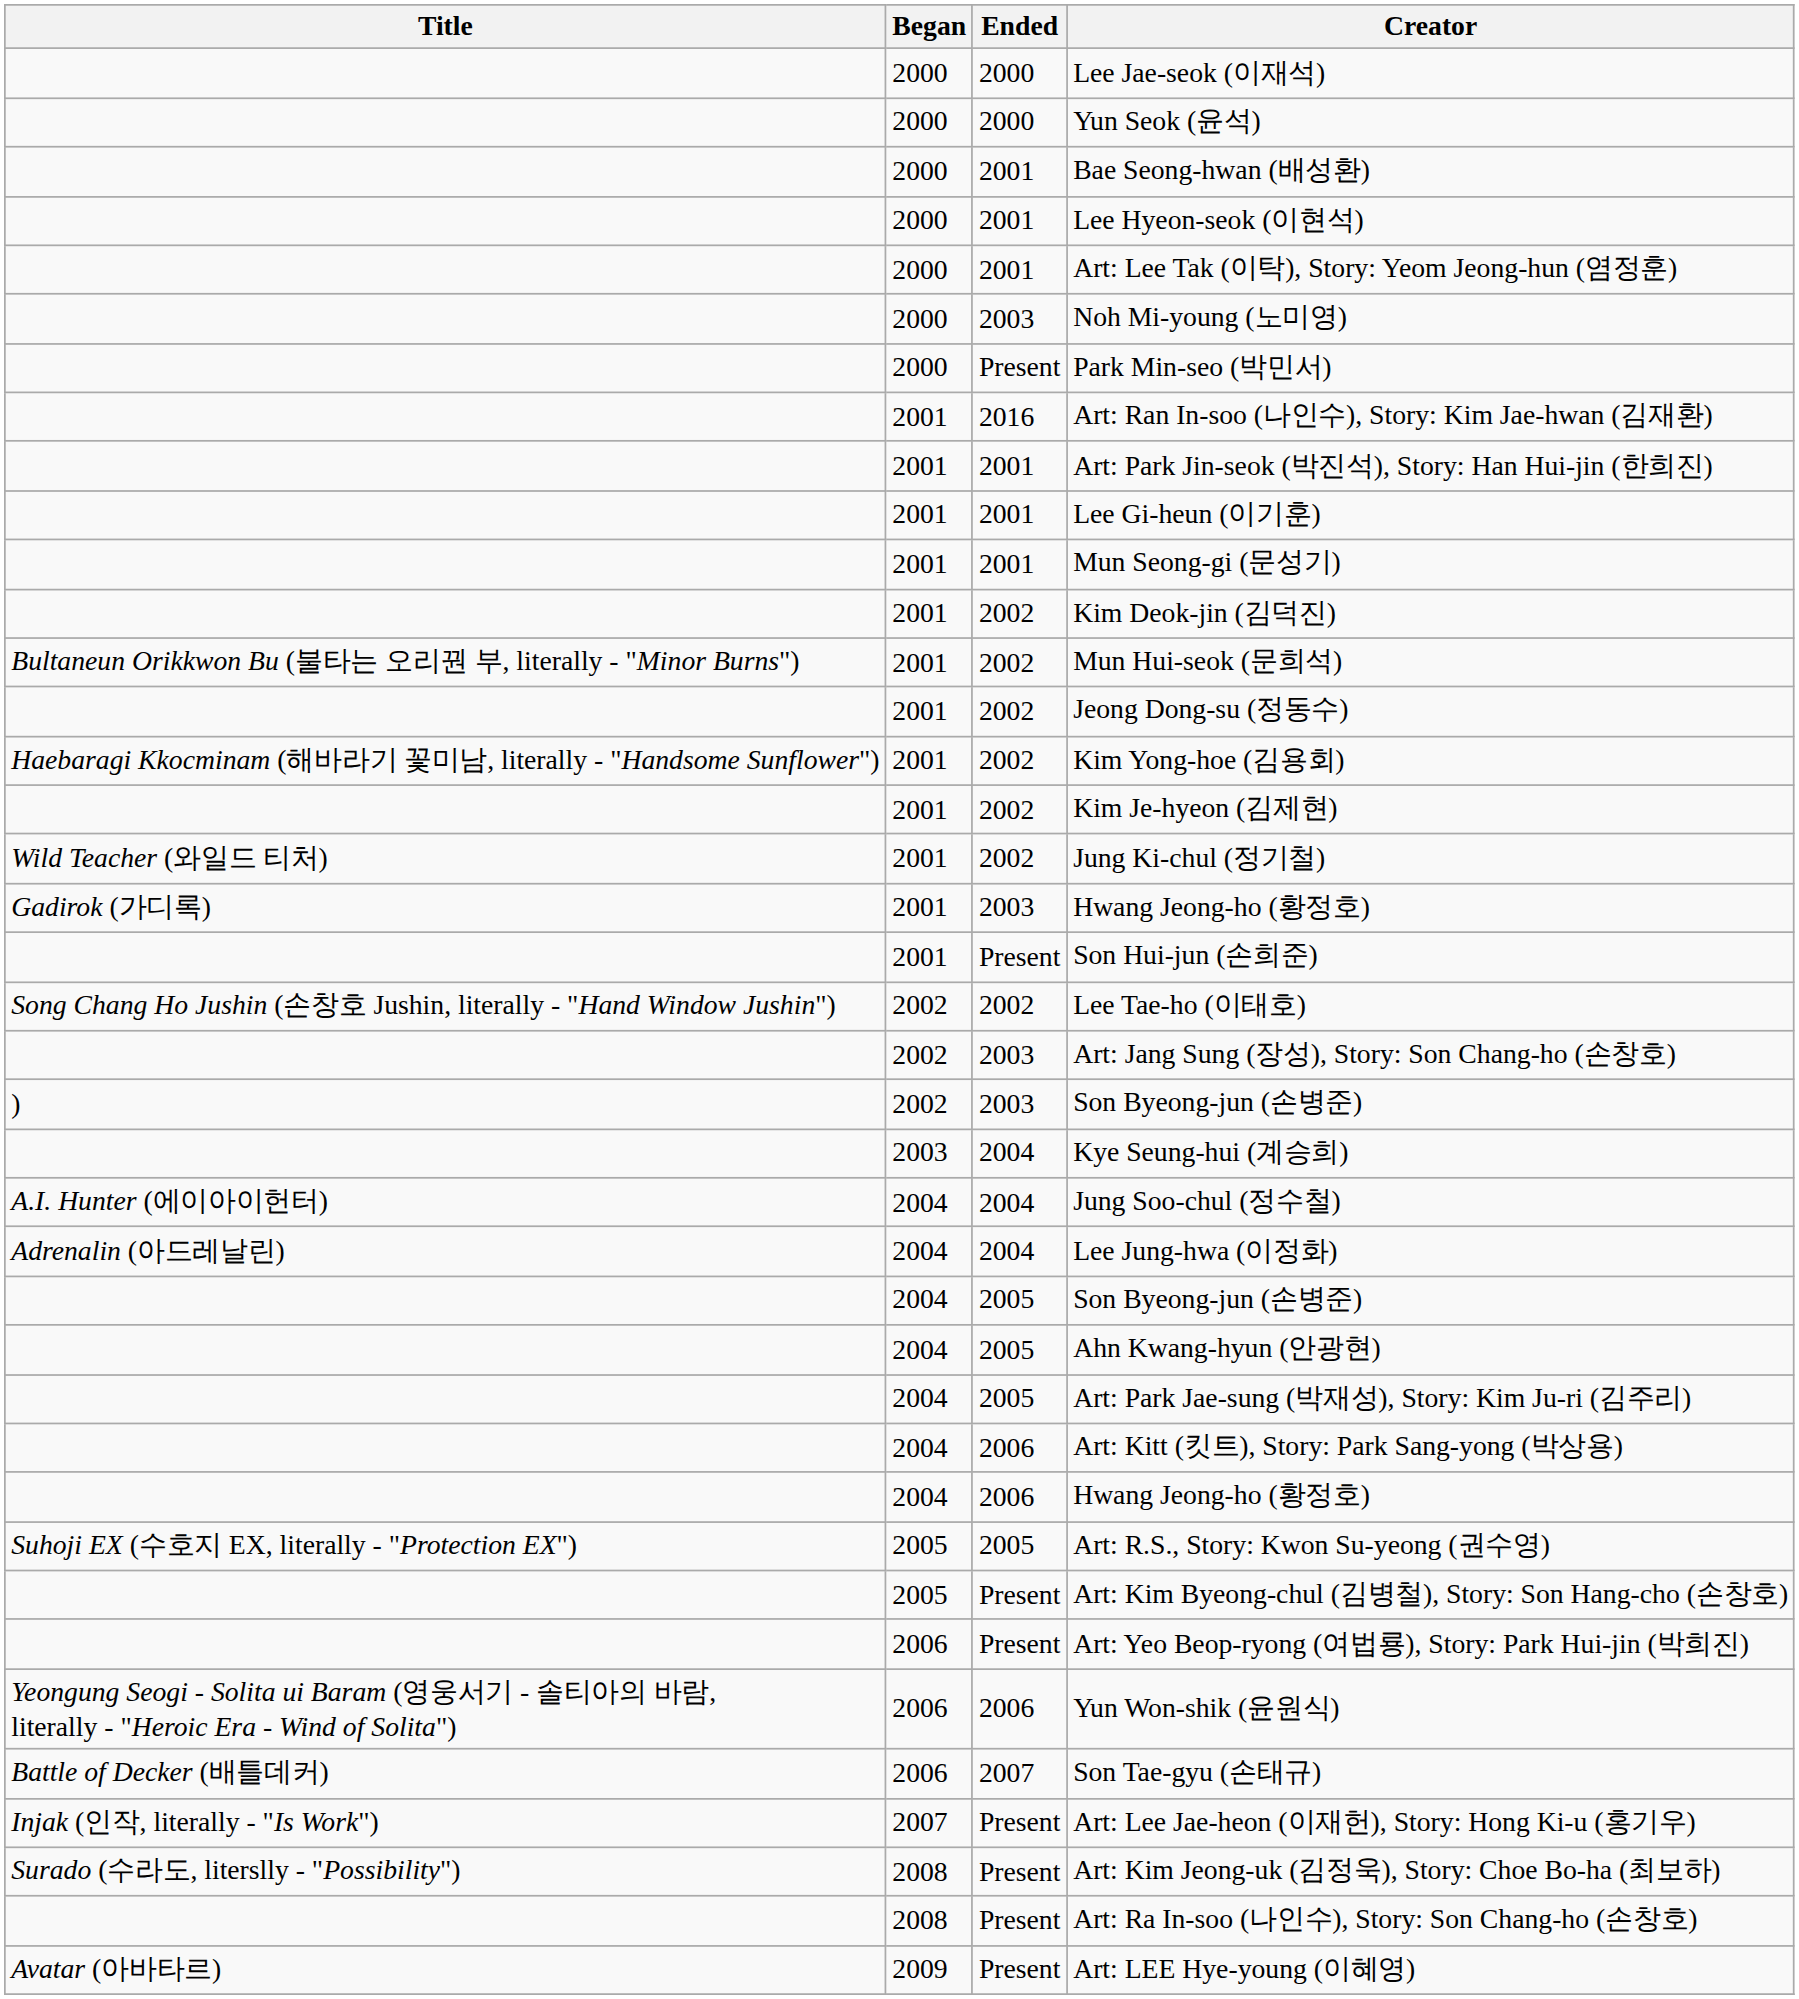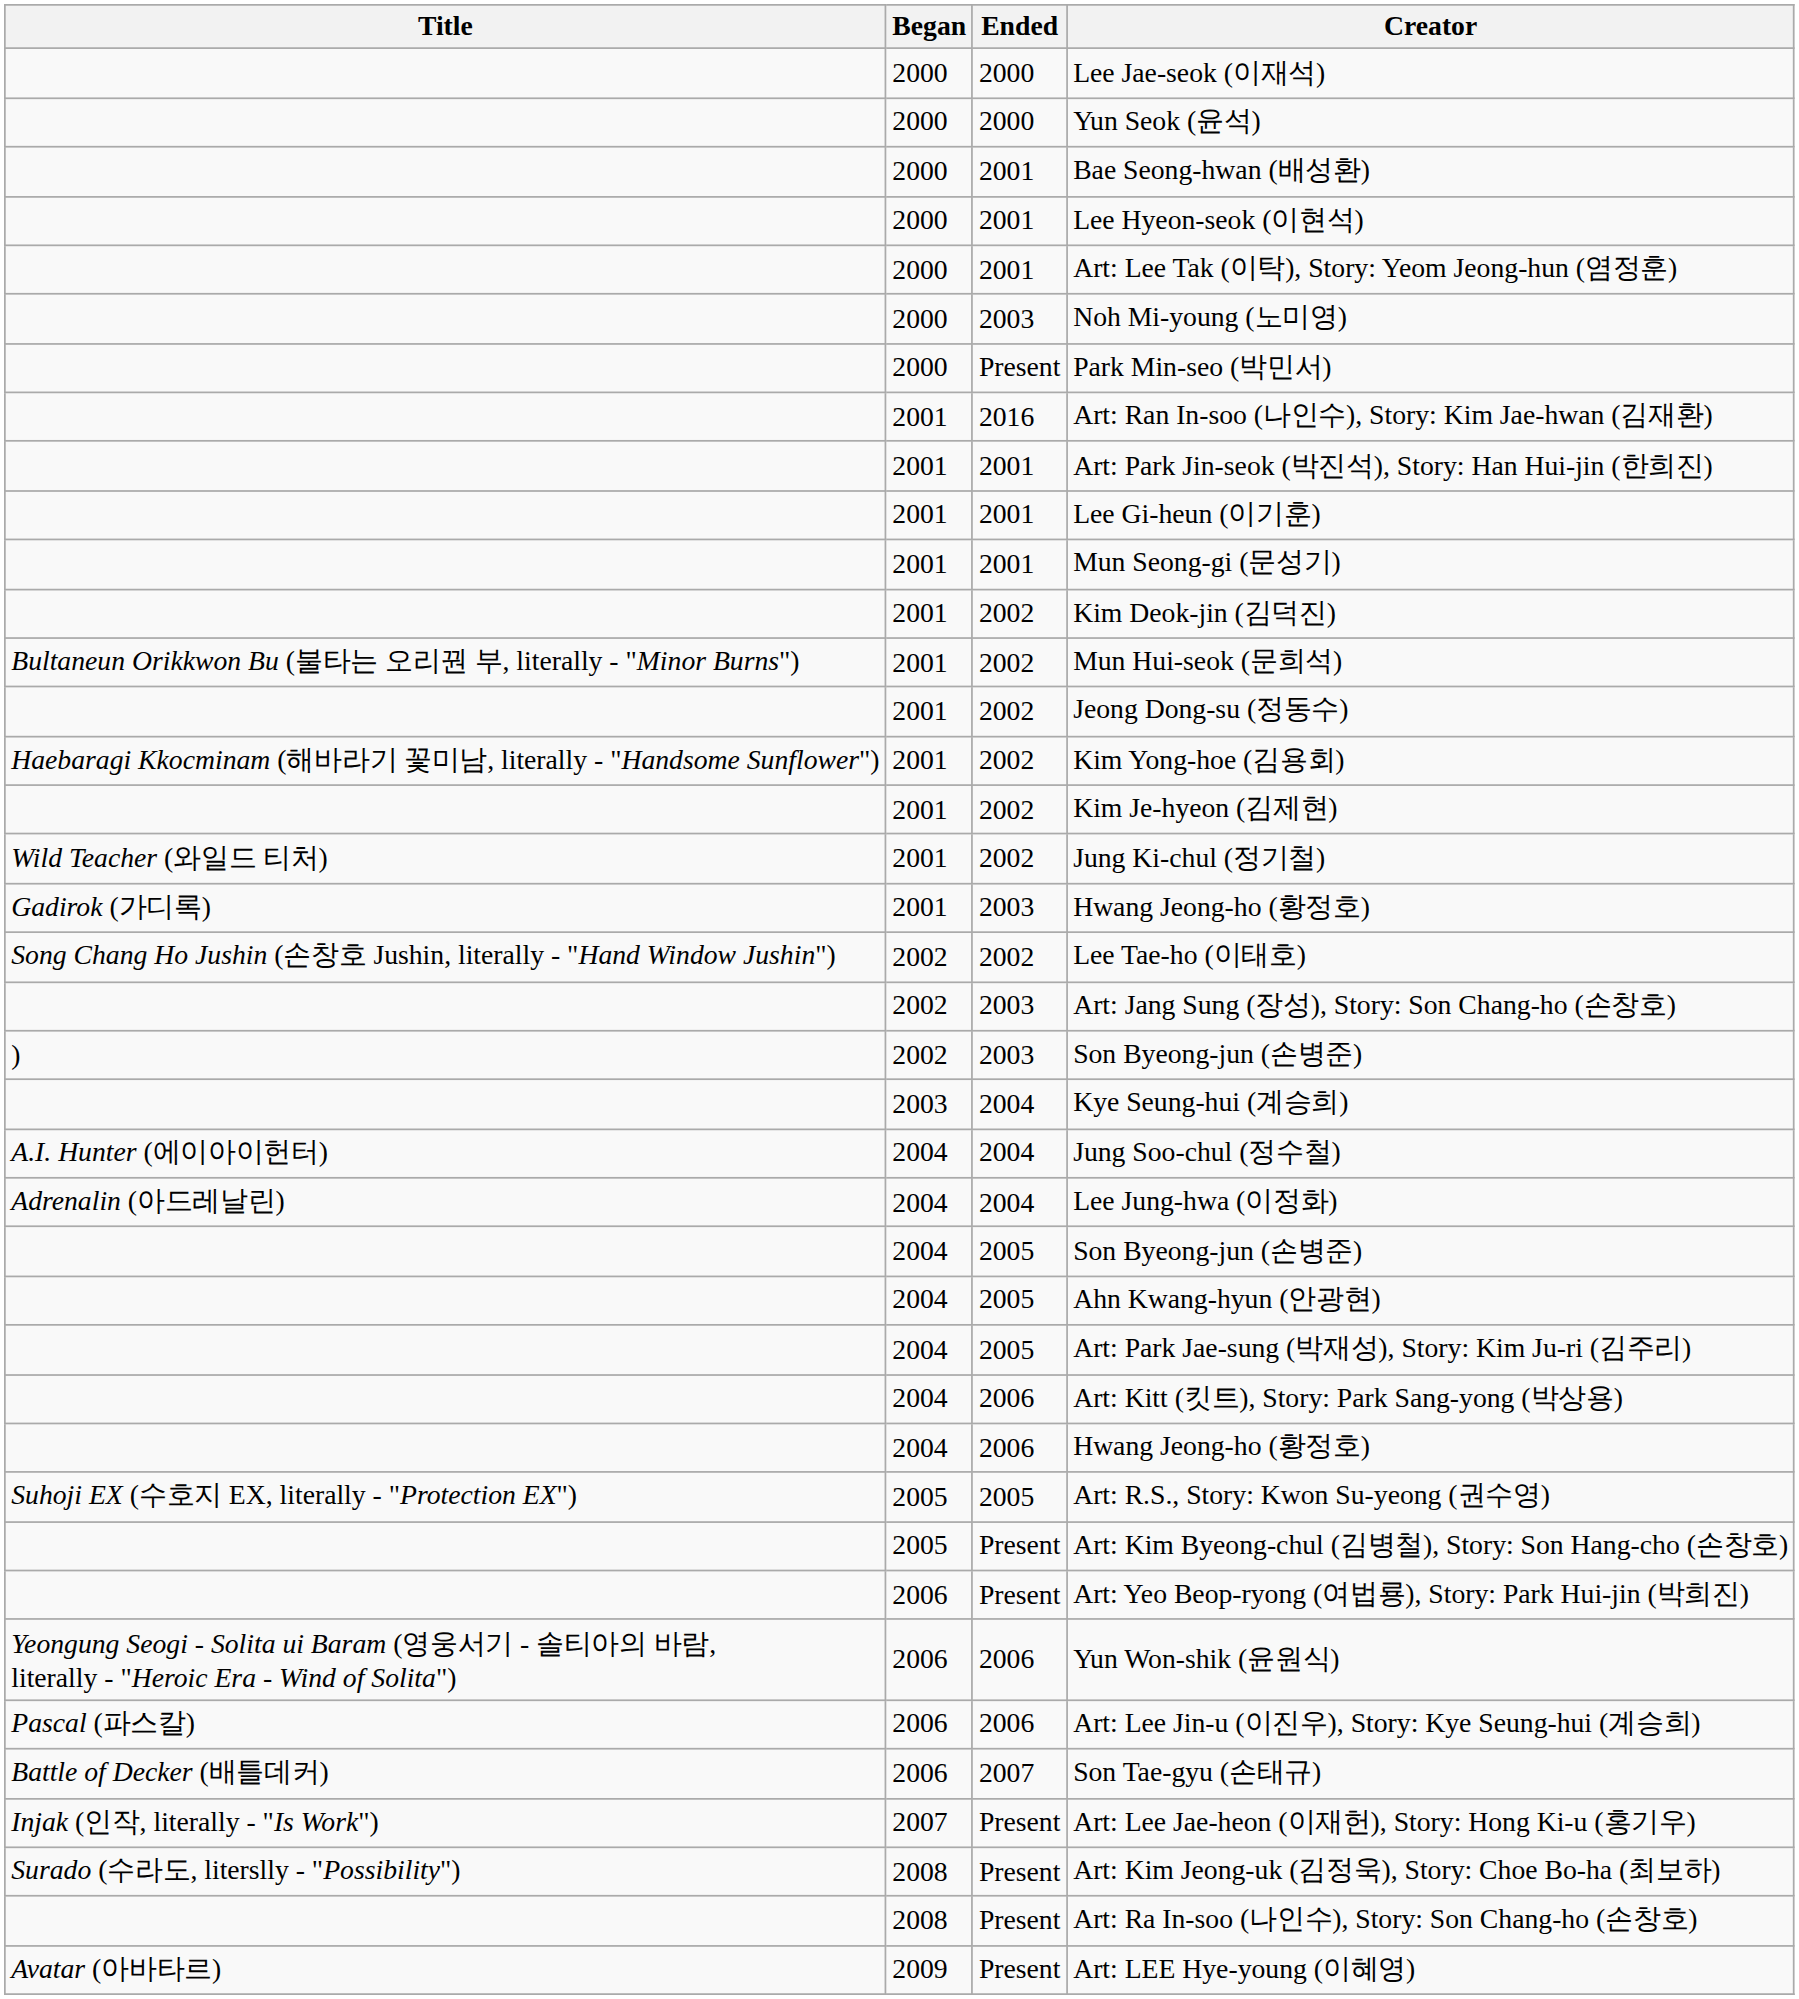- row: 2001 | Present | Son Hui-jun (손희준)
+ row: Pascal (파스칼) | 2006 | 2006 | Art: Lee Jin-u (이진우), Story: Kye Seung-hui (계승희)
